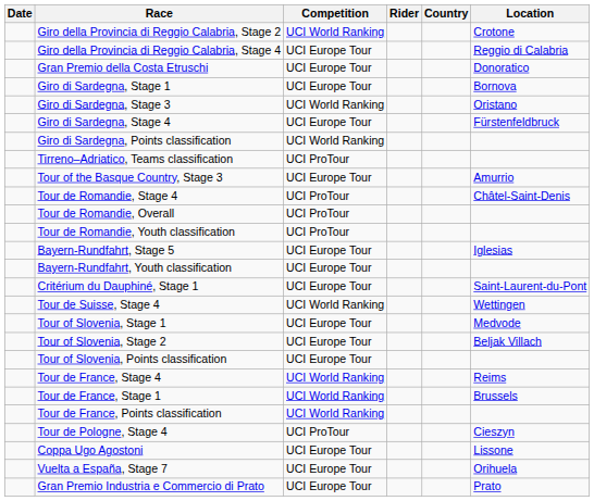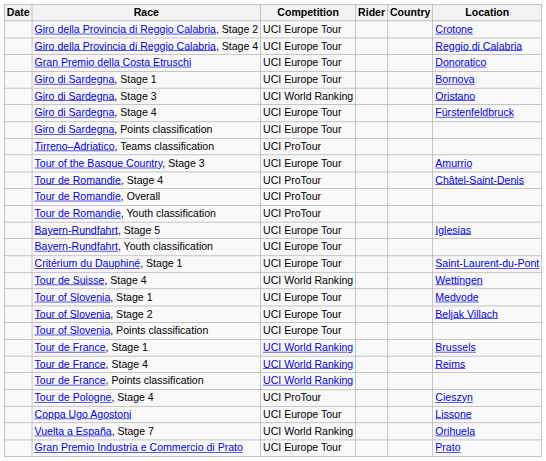Giro della Provincia di Reggio Calabria, Stage 2 | Competition: UCI World Ranking -> UCI Europe Tour
Giro di Sardegna, Points classification | Competition: UCI World Ranking -> UCI Europe Tour
rows swapped: Tour de France, Stage 1 <-> Tour de France, Stage 4
Vuelta a España, Stage 7 | Competition: UCI Europe Tour -> UCI World Ranking
